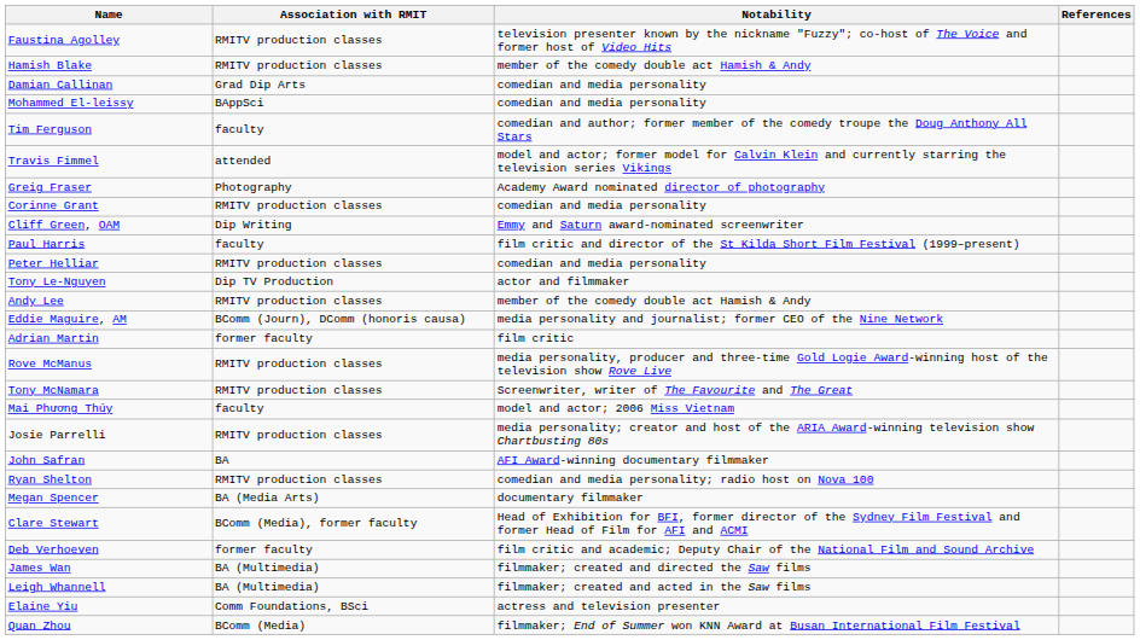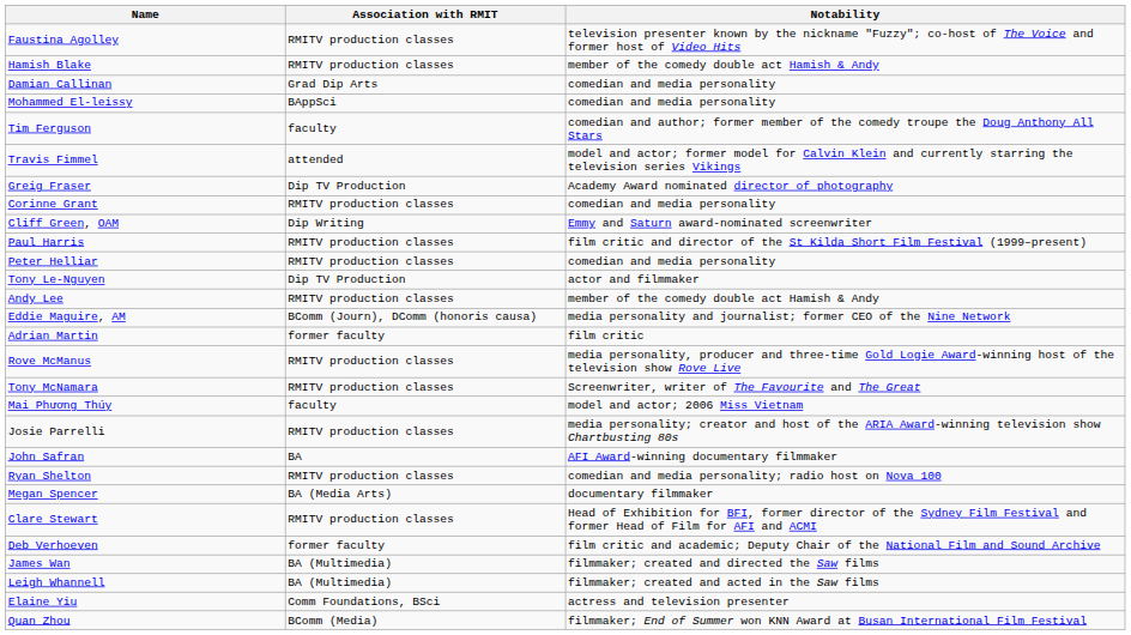- column: References
Greig Fraser | Association with RMIT: Photography -> Dip TV Production
Paul Harris | Association with RMIT: faculty -> RMITV production classes
Clare Stewart | Association with RMIT: BComm (Media), former faculty -> RMITV production classes
